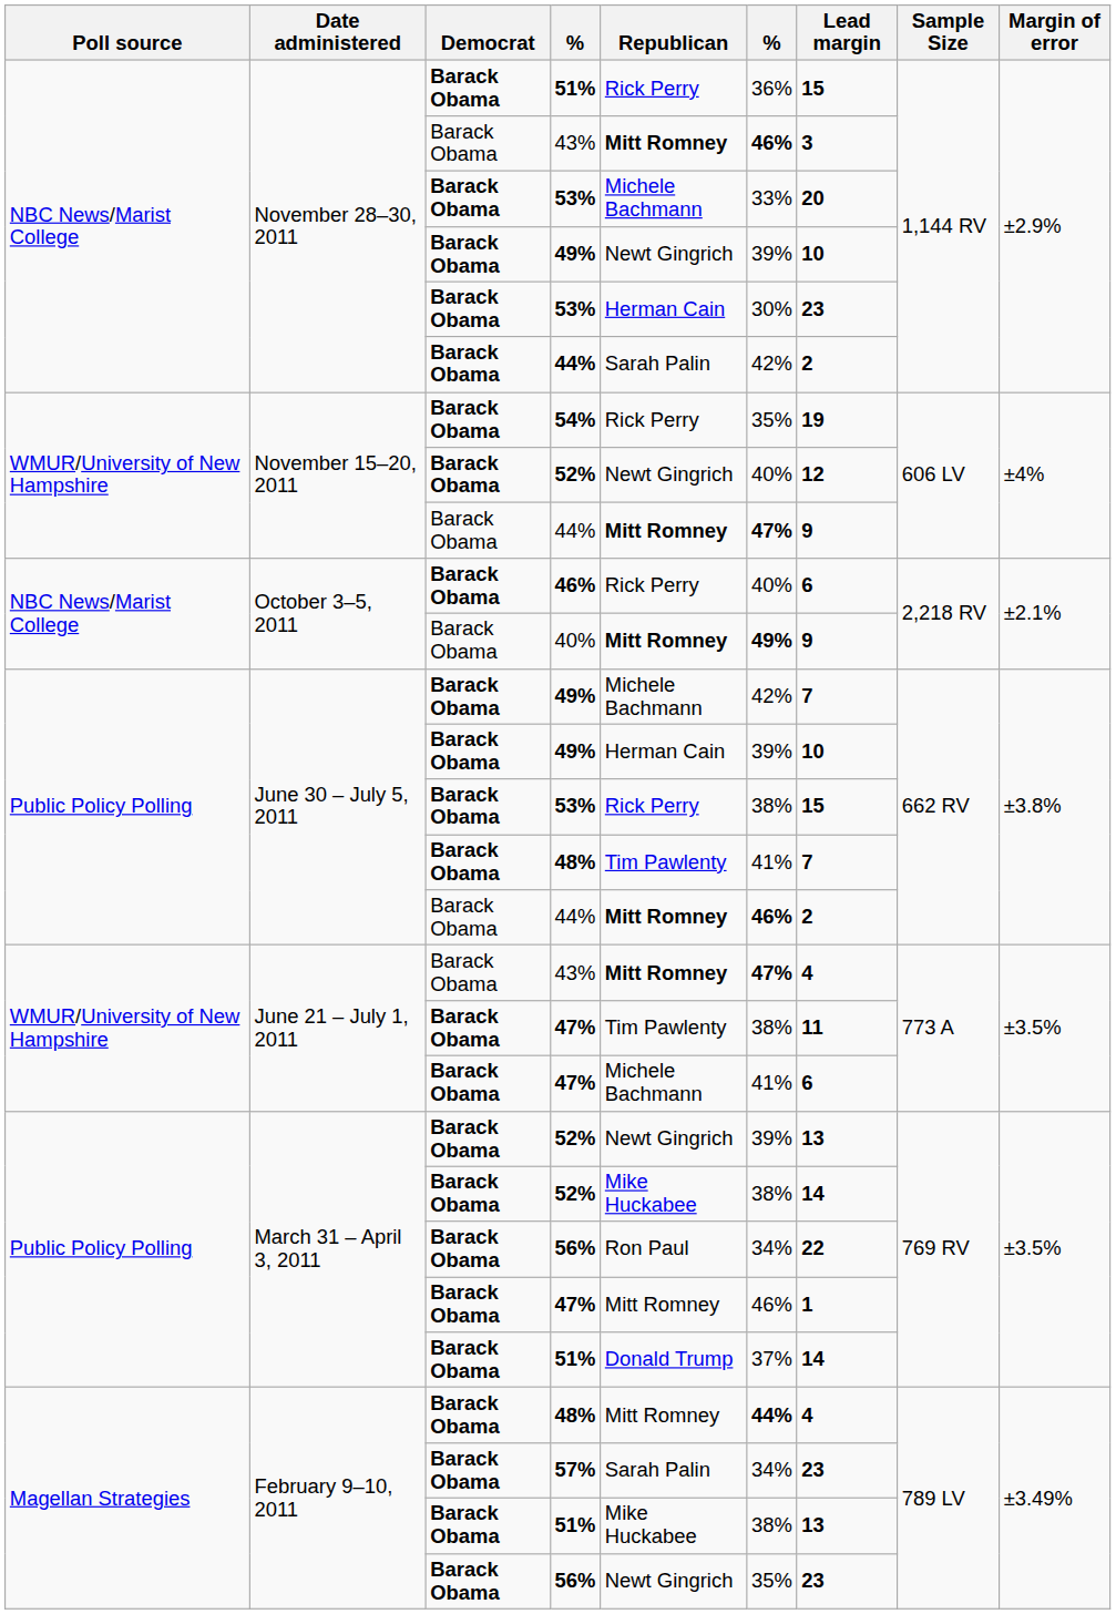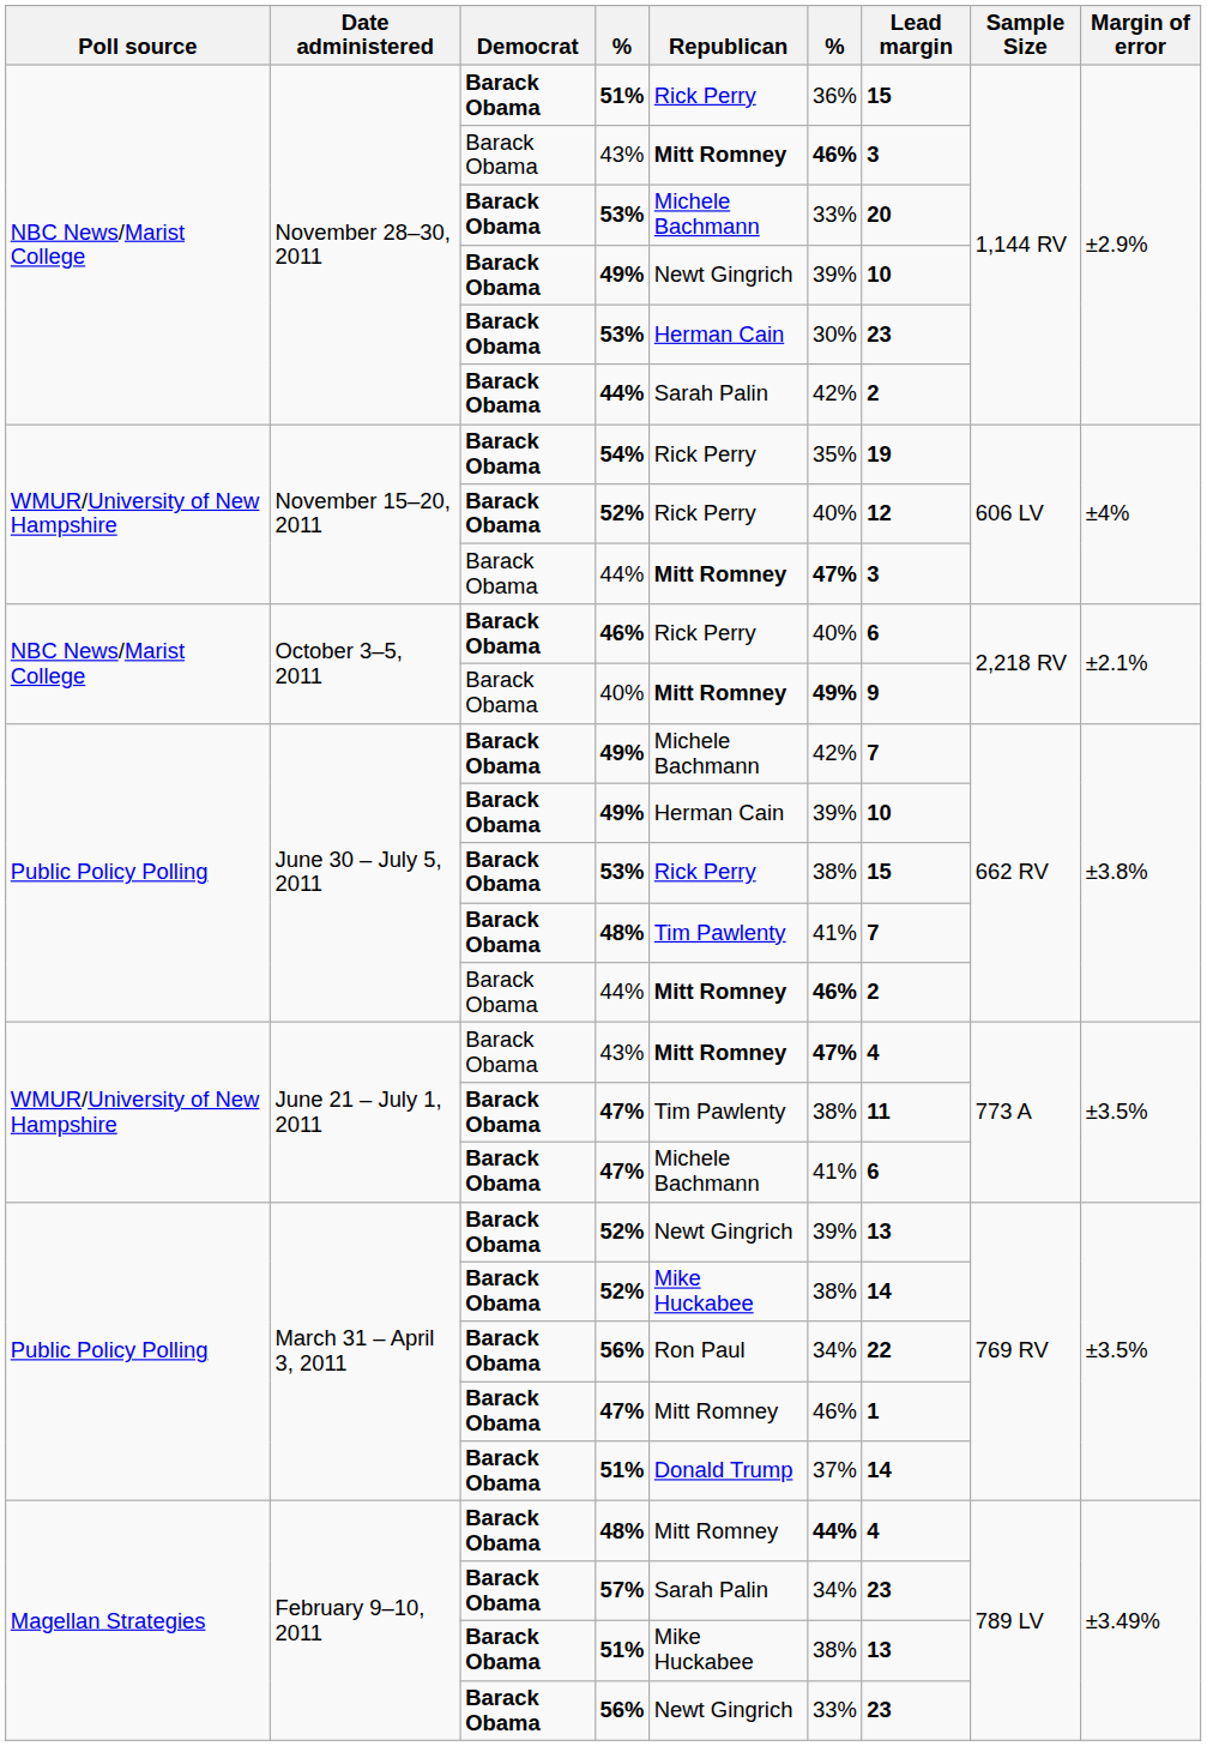November 15–20, 2011 / 52% | Republican: Newt Gingrich -> Rick Perry
November 15–20, 2011 / 44% | Lead margin: 9 -> 3
February 9–10, 2011 / 56% | column 6: 35% -> 33%
